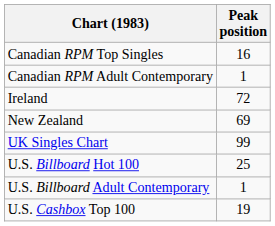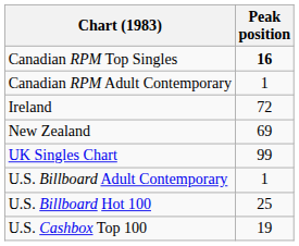Canadian RPM Top Singles | Peak position: normal -> bold
rows swapped: U.S. Billboard Hot 100 <-> U.S. Billboard Adult Contemporary
